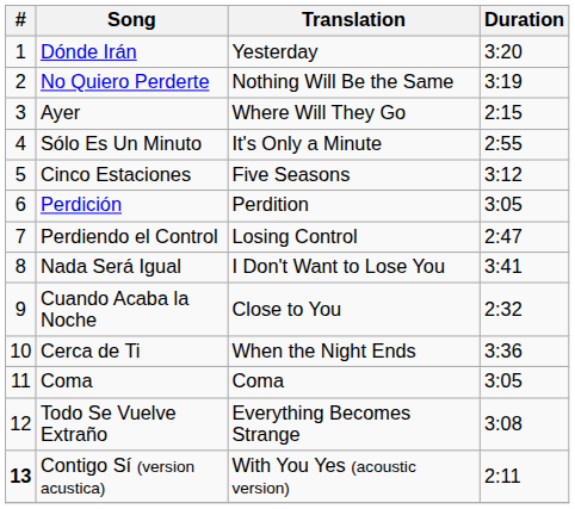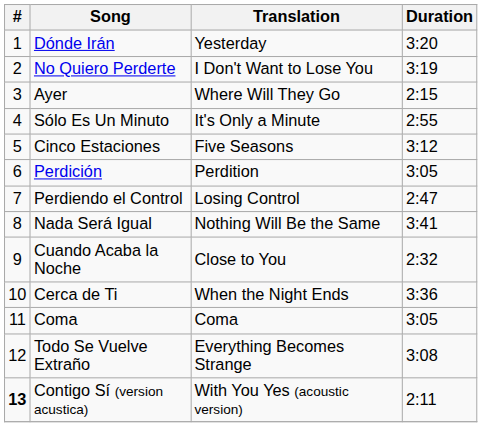No Quiero Perderte | Translation: Nothing Will Be the Same -> I Don't Want to Lose You
Nada Será Igual | Translation: I Don't Want to Lose You -> Nothing Will Be the Same
